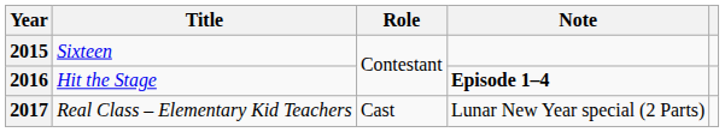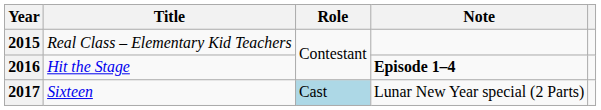2015 | Title: Sixteen -> Real Class – Elementary Kid Teachers
2017 | Title: Real Class – Elementary Kid Teachers -> Sixteen
2017 | Role: no background -> lightblue background
